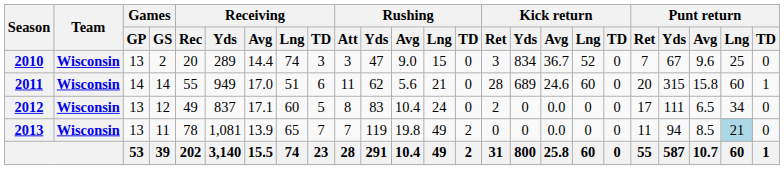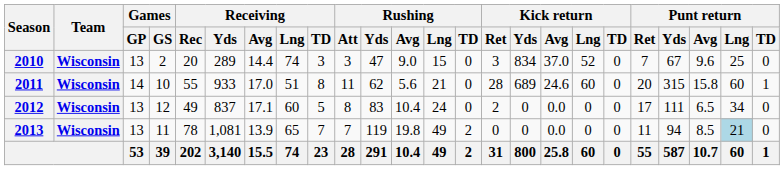2010 | Kick return / Avg: 36.7 -> 37.0
2011 | Games / GS: 14 -> 10
2011 | Receiving / Yds: 949 -> 933
2011 | Receiving / TD: 6 -> 8
